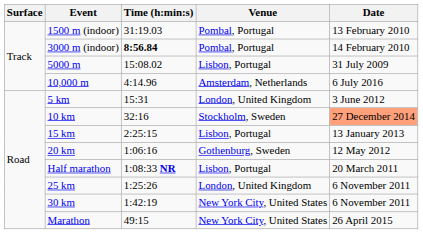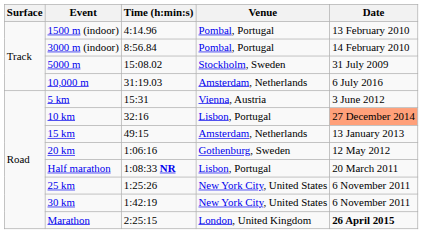1500 m (indoor) | Time (h:min:s): 31:19.03 -> 4:14.96
3000 m (indoor) | Time (h:min:s): bold -> normal
5000 m | Venue: Lisbon, Portugal -> Stockholm, Sweden
10,000 m | Time (h:min:s): 4:14.96 -> 31:19.03
5 km | Venue: London, United Kingdom -> Vienna, Austria
10 km | Venue: Stockholm, Sweden -> Lisbon, Portugal
15 km | Time (h:min:s): 2:25:15 -> 49:15
15 km | Venue: Lisbon, Portugal -> Amsterdam, Netherlands
25 km | Venue: London, United Kingdom -> New York City, United States
Marathon | Time (h:min:s): 49:15 -> 2:25:15
Marathon | Venue: New York City, United States -> London, United Kingdom
Marathon | Date: normal -> bold
